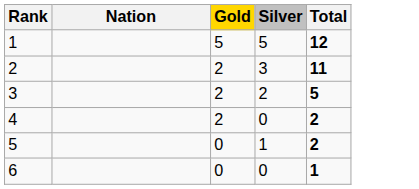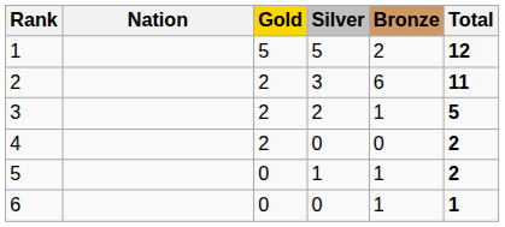+ column: Bronze | 2 | 6 | 1 | 0 | 1 | 1
